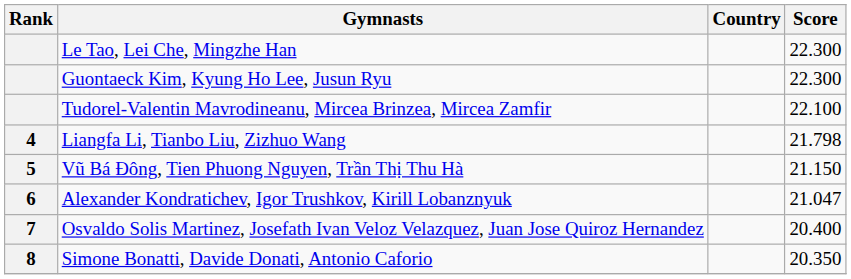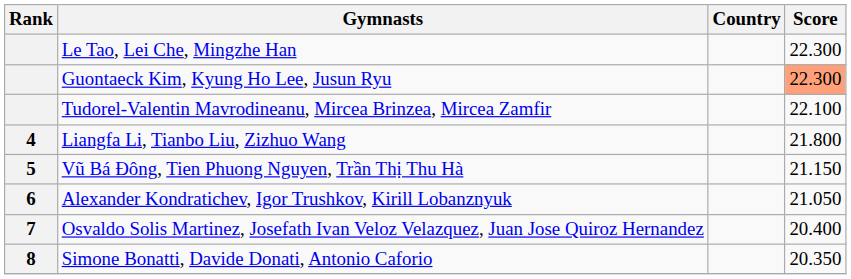Guontaeck Kim, Kyung Ho Lee, Jusun Ryu | Score: no background -> lightsalmon background
Liangfa Li, Tianbo Liu, Zizhuo Wang | Score: 21.798 -> 21.800
Alexander Kondratichev, Igor Trushkov, Kirill Lobanznyuk | Score: 21.047 -> 21.050
